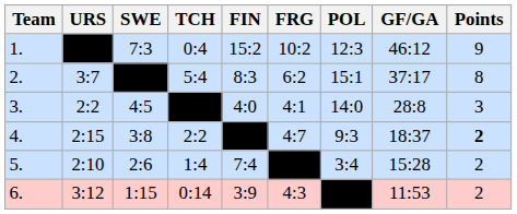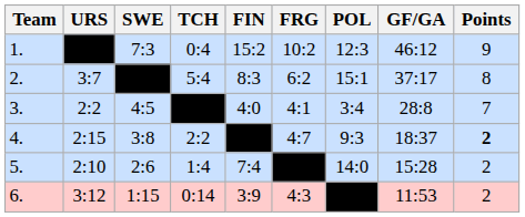3. | POL: 14:0 -> 3:4
3. | Points: 3 -> 7
5. | POL: 3:4 -> 14:0
